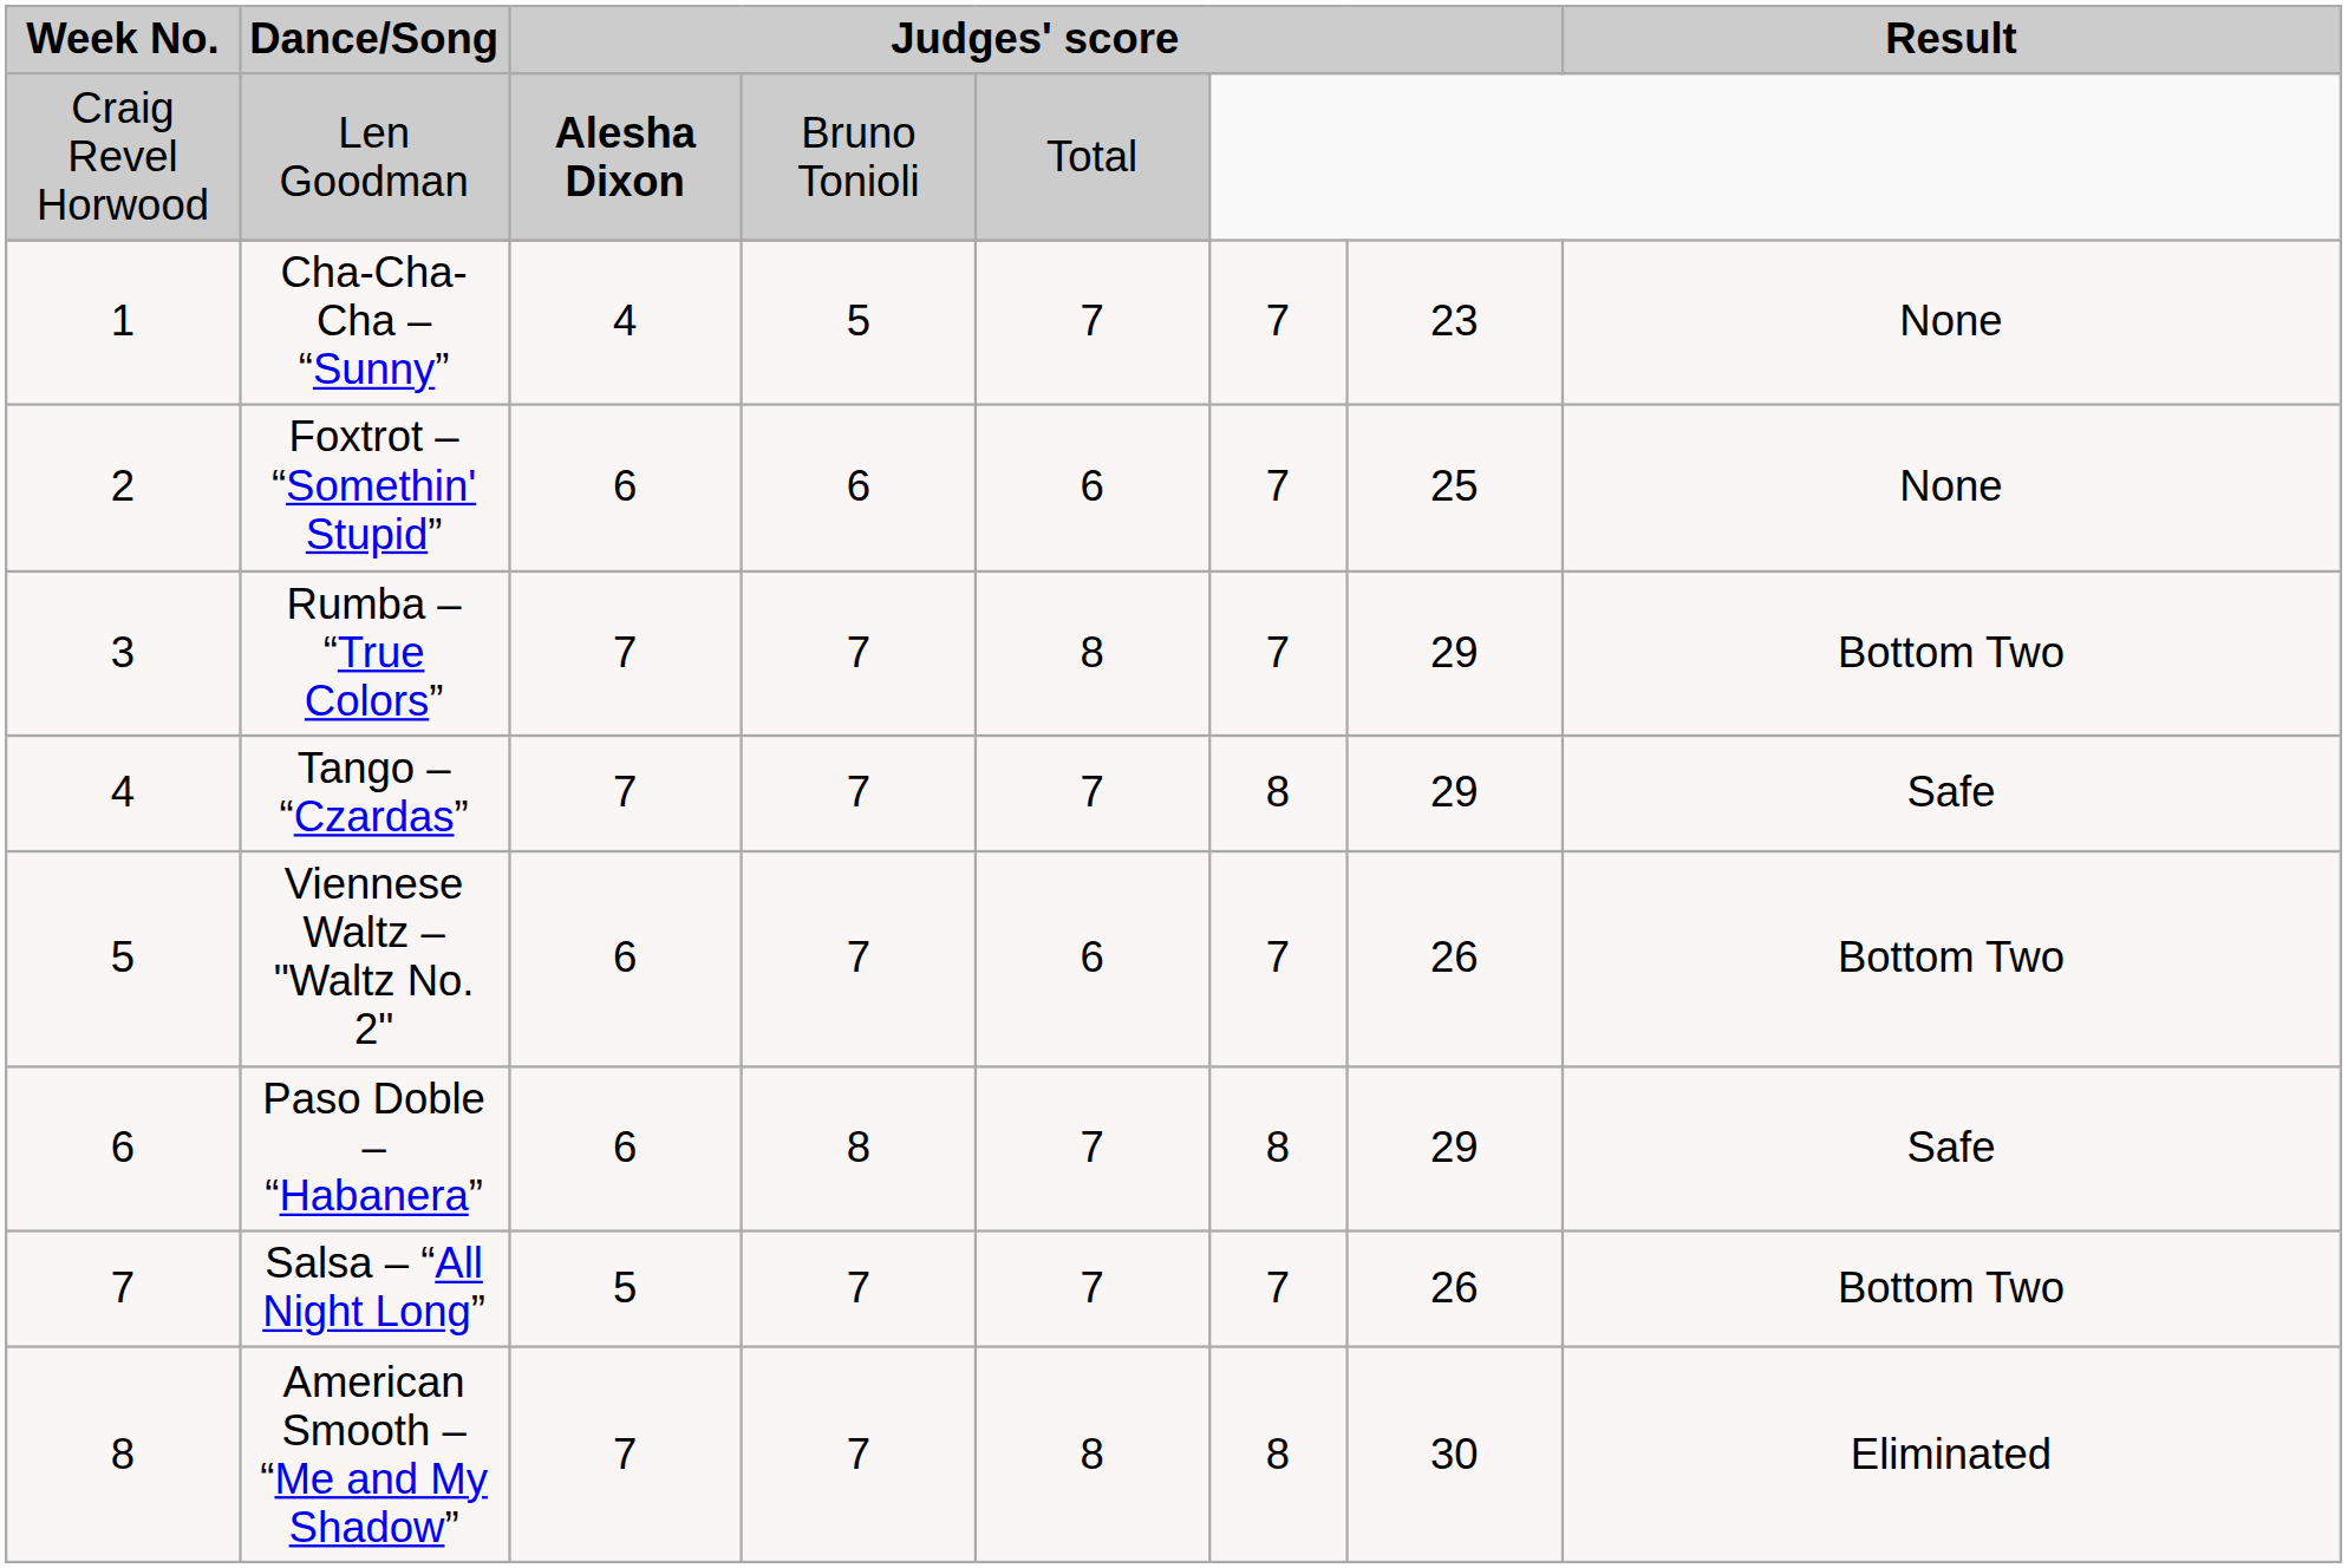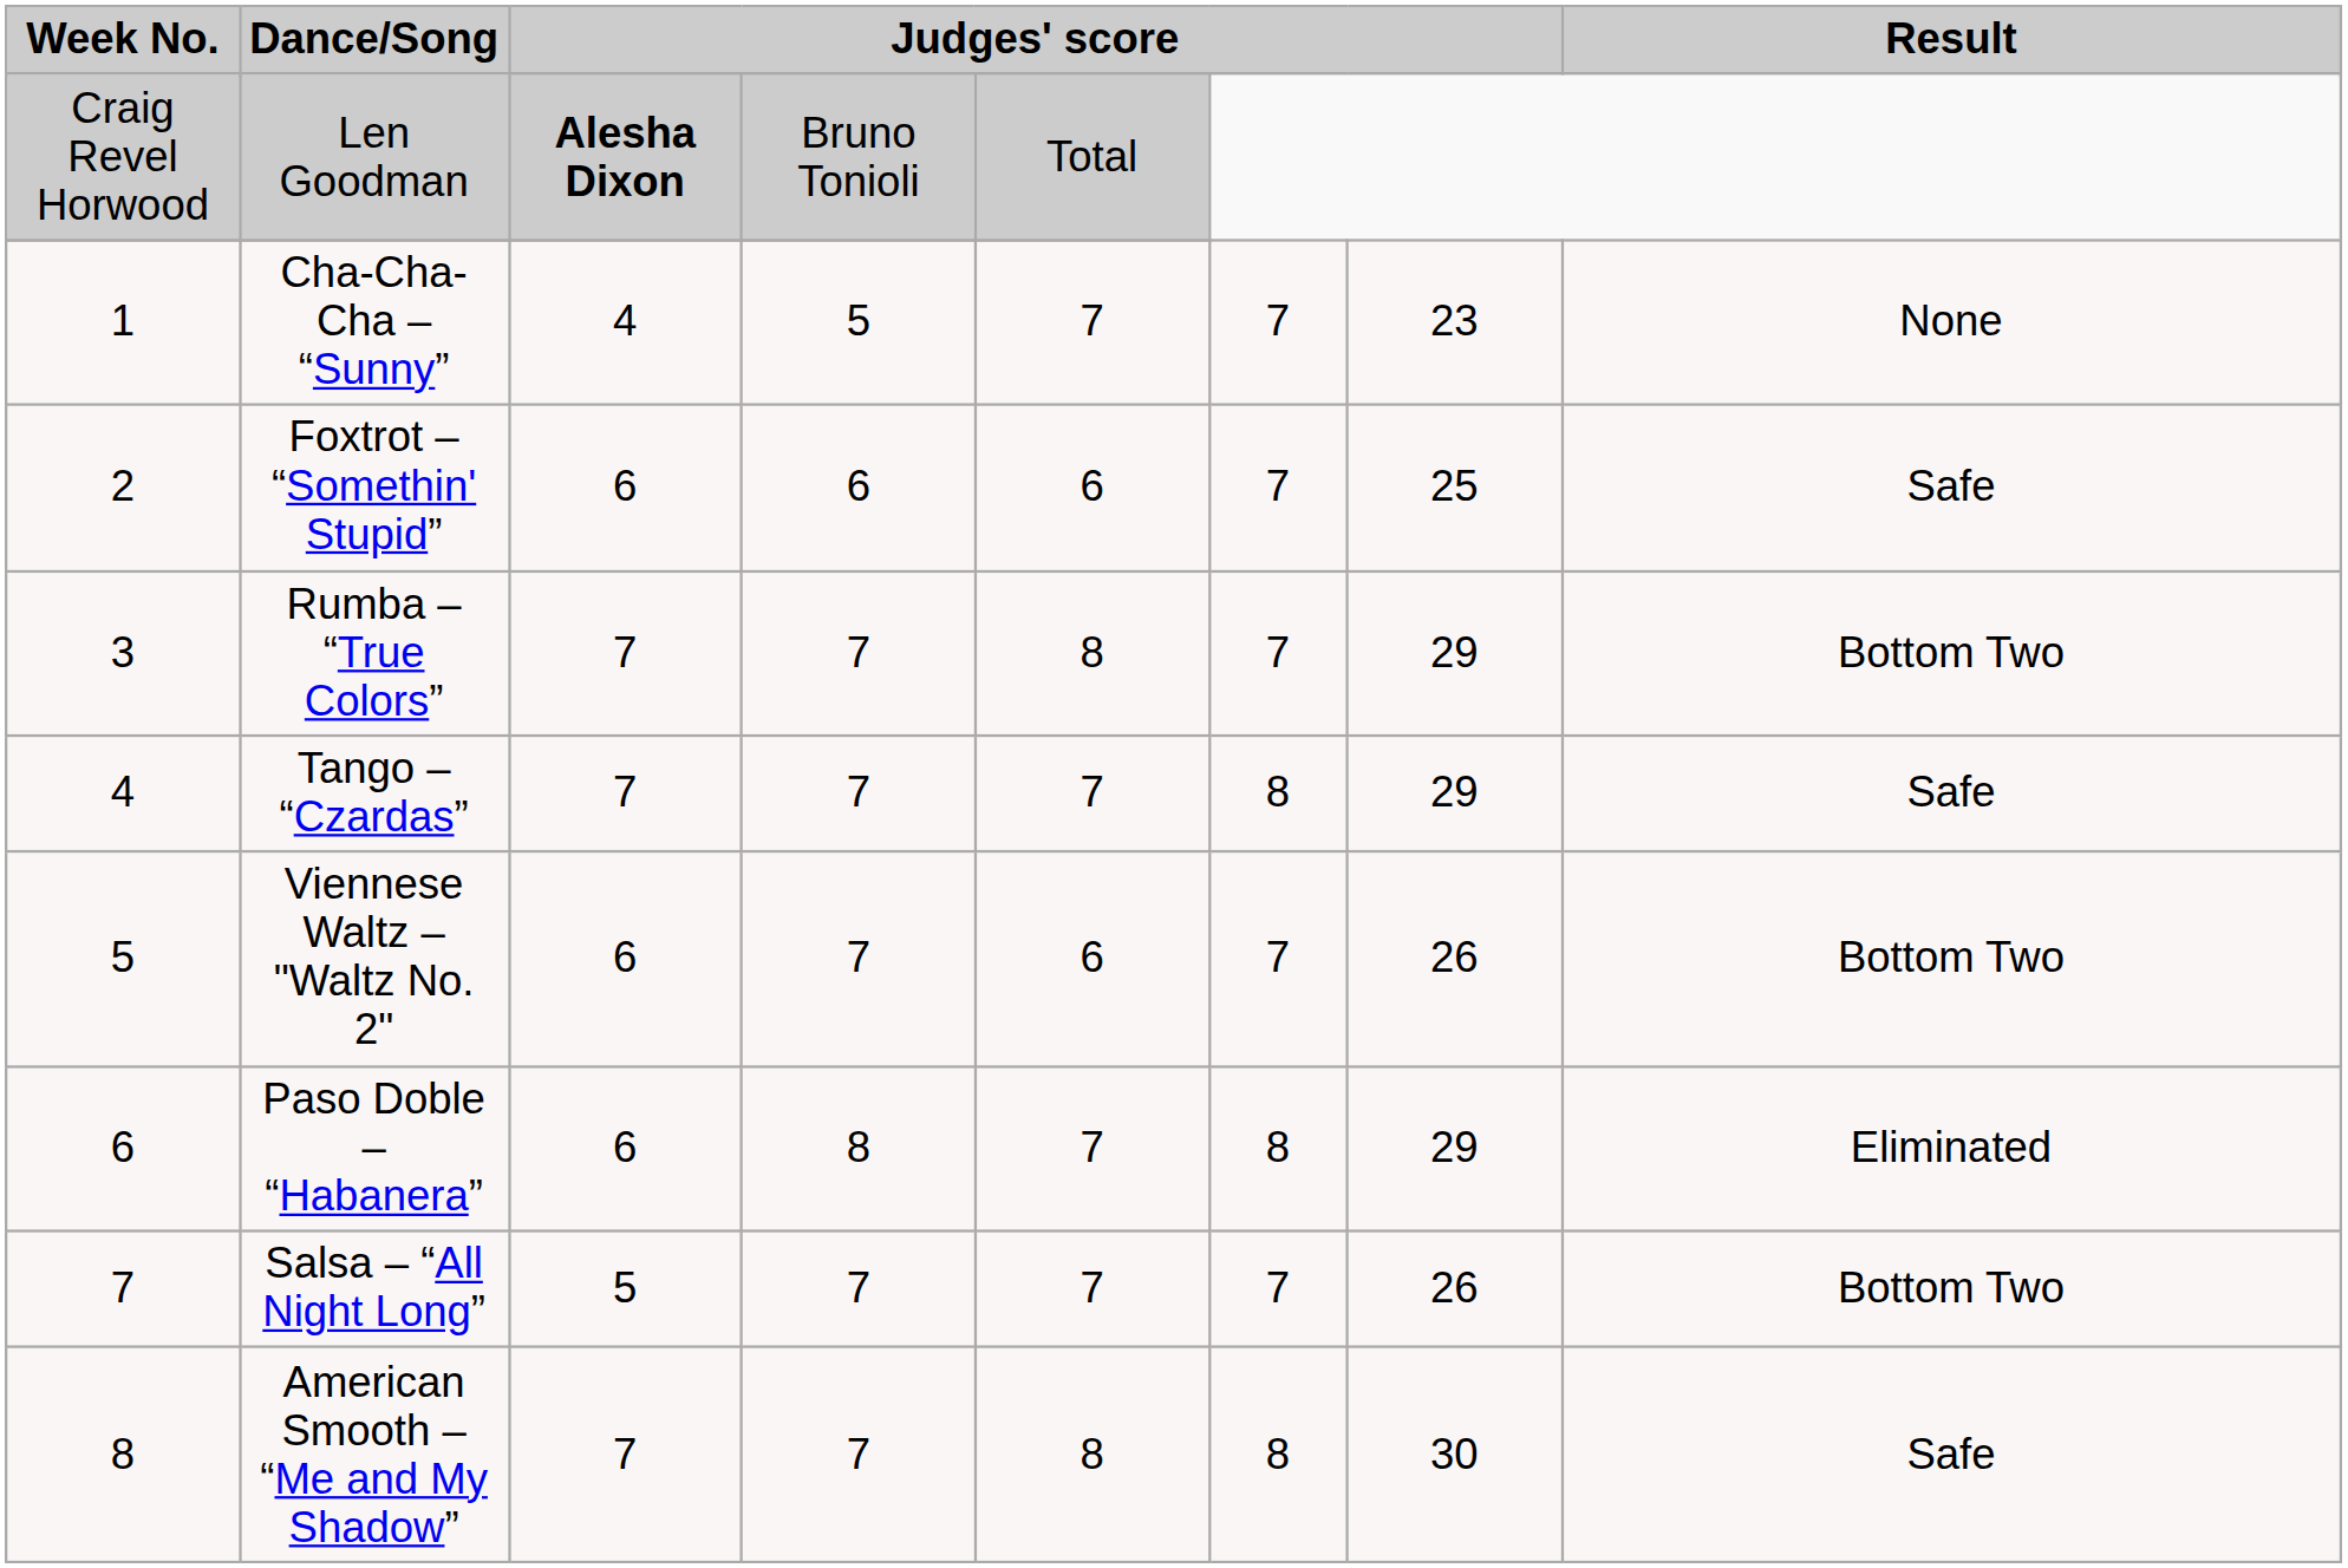Foxtrot – “Somethin' Stupid” | Result: None -> Safe
Paso Doble – “Habanera” | Result: Safe -> Eliminated
American Smooth – “Me and My Shadow” | Result: Eliminated -> Safe
